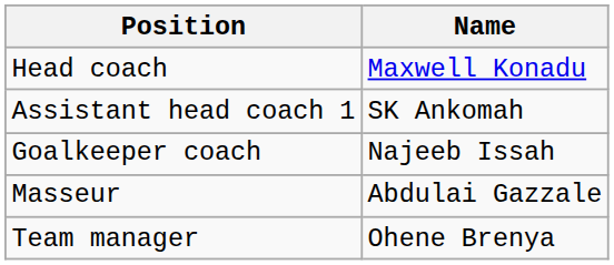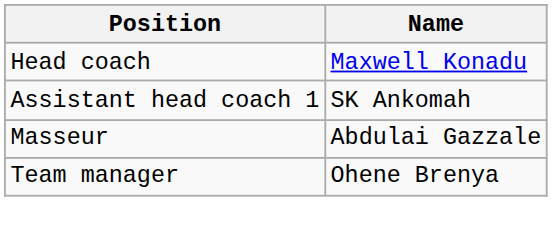- row: Goalkeeper coach | Najeeb Issah
